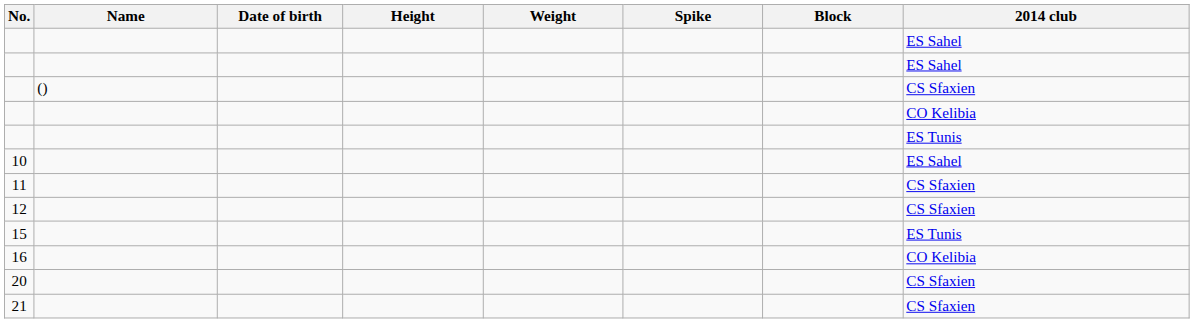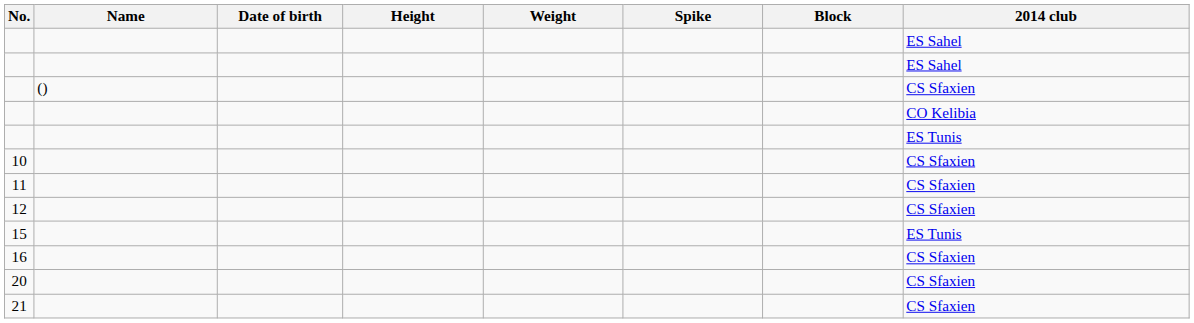10 | 2014 club: ES Sahel -> CS Sfaxien
16 | 2014 club: CO Kelibia -> CS Sfaxien
